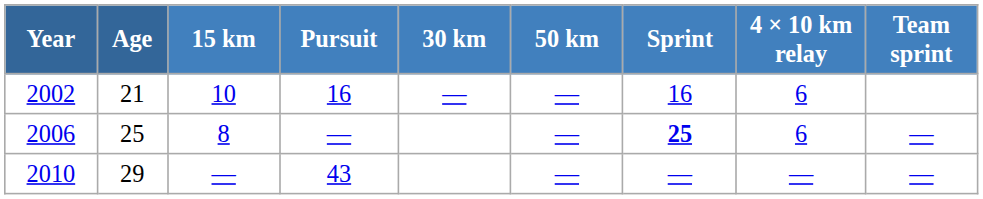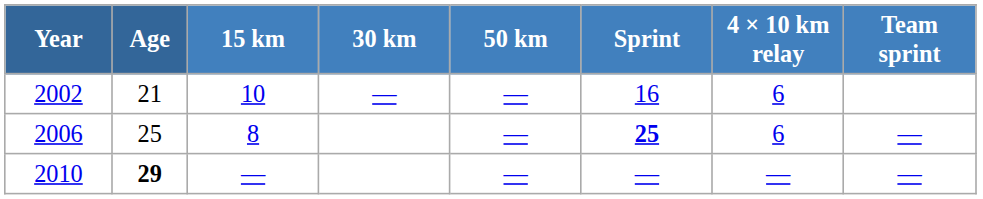- column: Pursuit | 16 | — | 43
2010 | Age: normal -> bold
